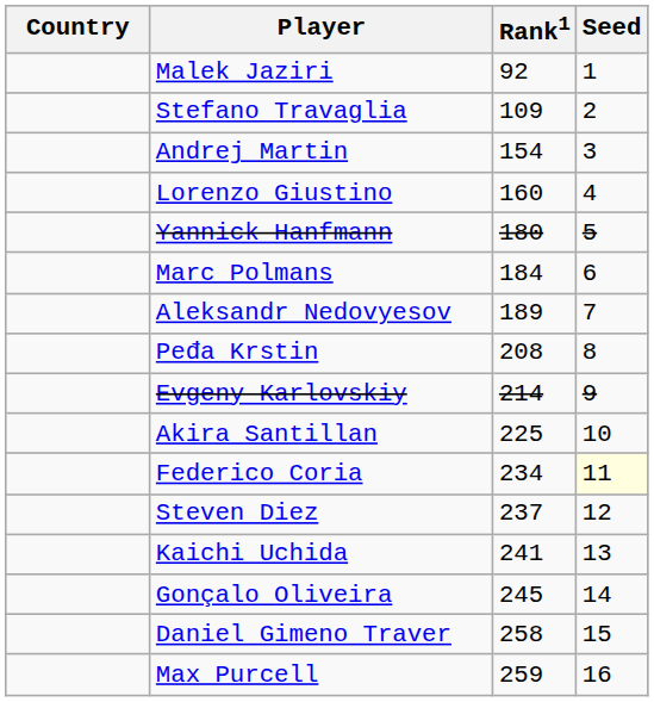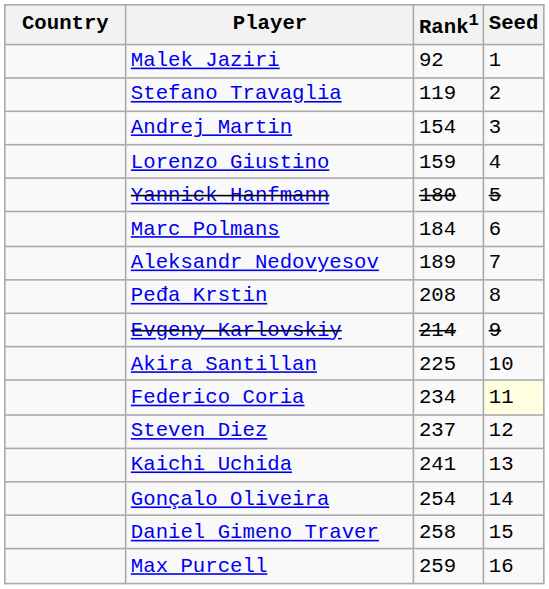Stefano Travaglia | Rank1: 109 -> 119
Lorenzo Giustino | Rank1: 160 -> 159
Gonçalo Oliveira | Rank1: 245 -> 254
